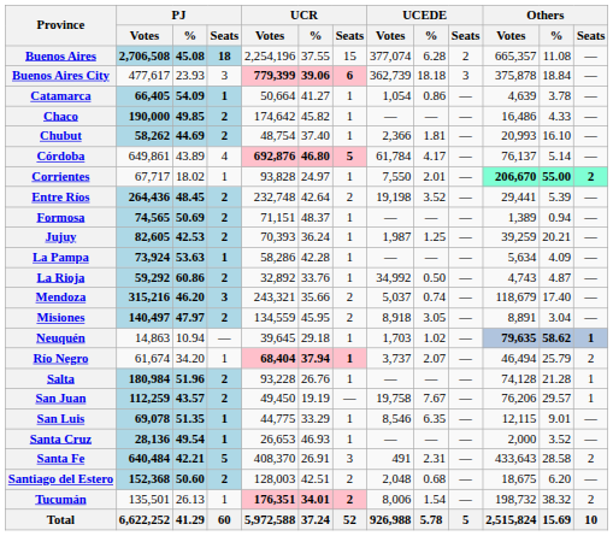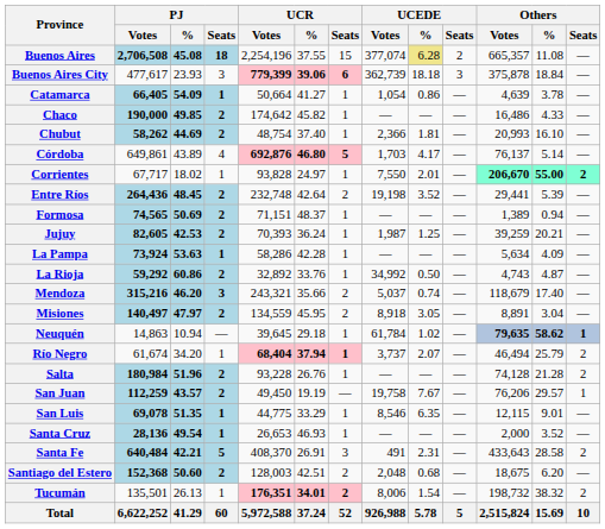Buenos Aires | UCEDE / %: no background -> khaki background
Córdoba | UCEDE / Votes: 61,784 -> 1,703
Neuquén | UCEDE / Votes: 1,703 -> 61,784
Salta | Others / Seats: 1 -> 2
